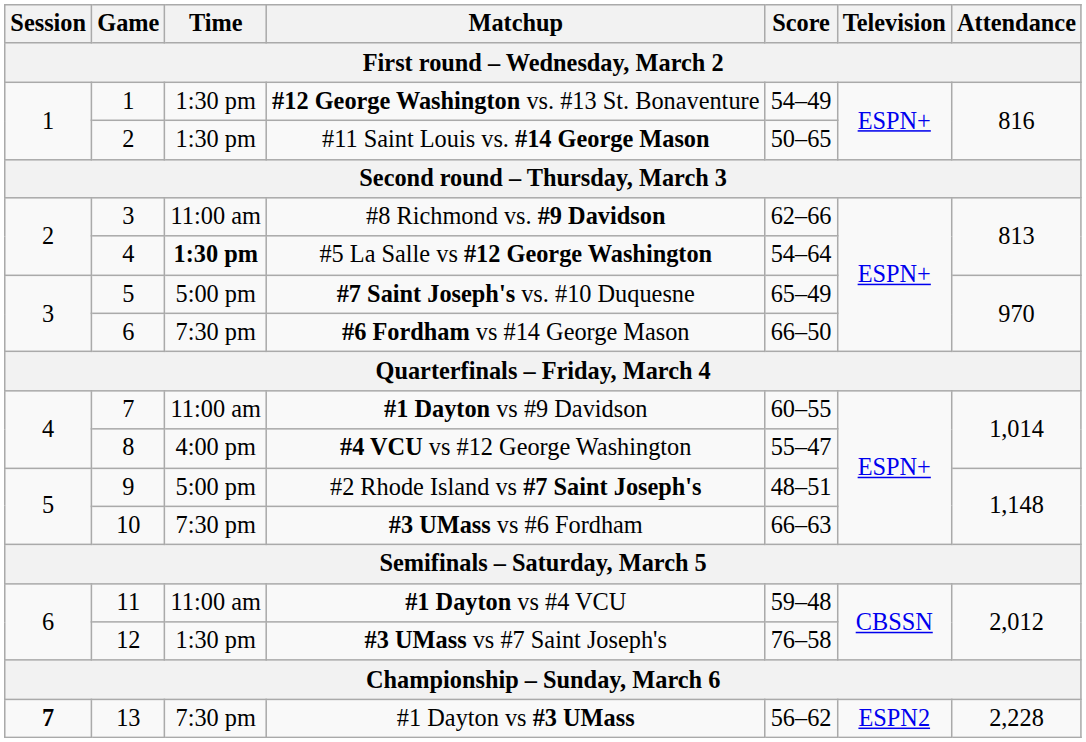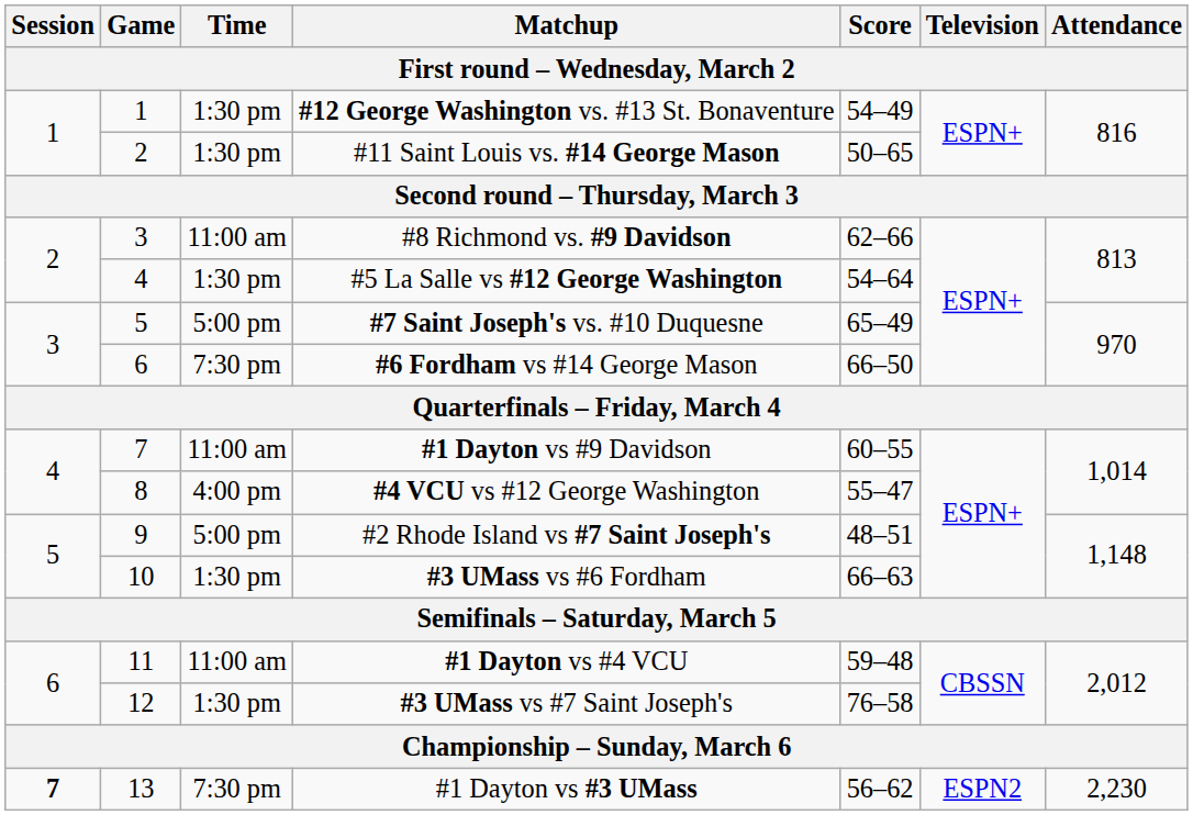#5 La Salle vs #12 George Washington | Time: bold -> normal
#3 UMass vs #6 Fordham | Time: 7:30 pm -> 1:30 pm
#1 Dayton vs #3 UMass | Attendance: 2,228 -> 2,230
